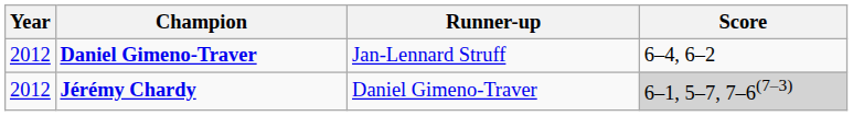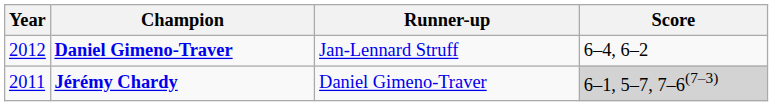Jérémy Chardy | Year: 2012 -> 2011
